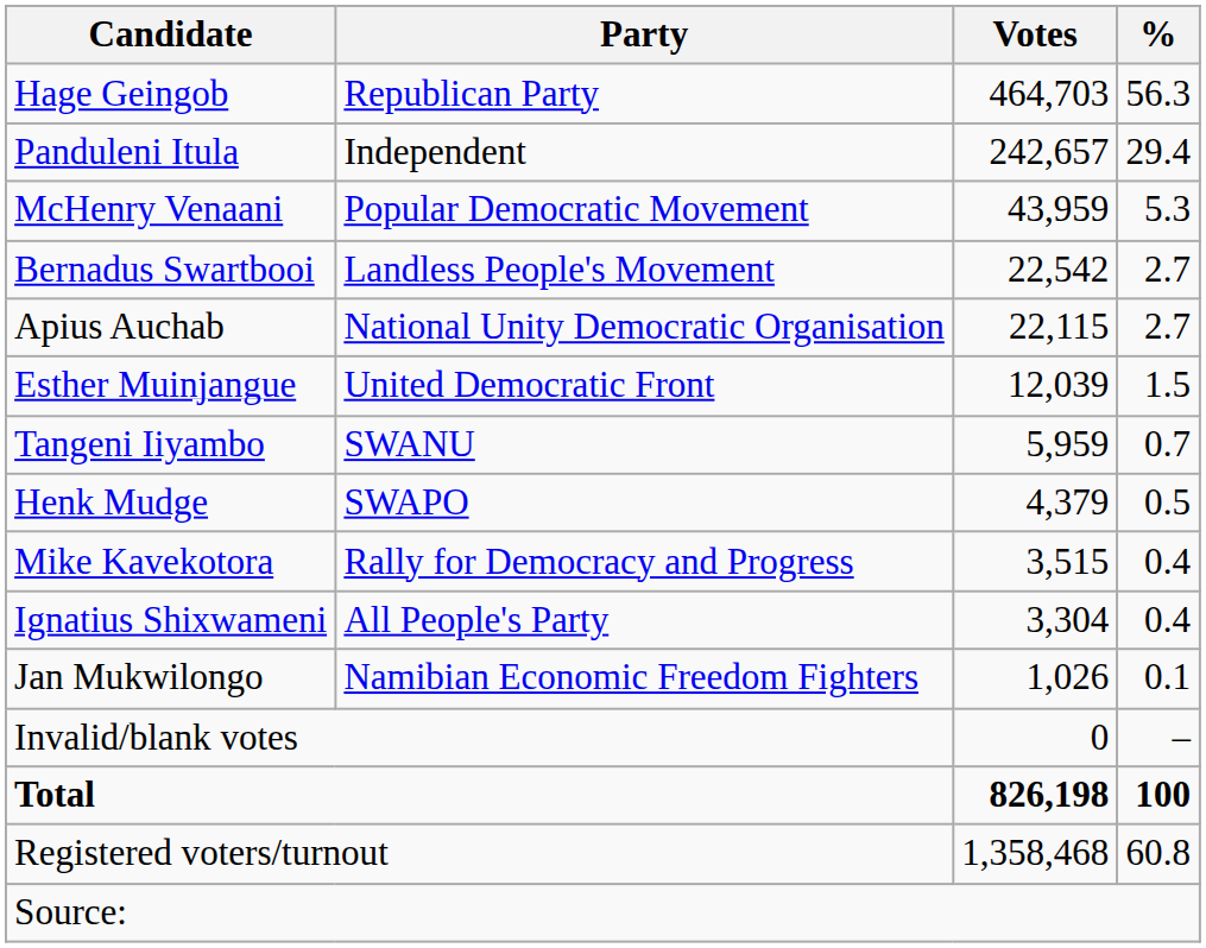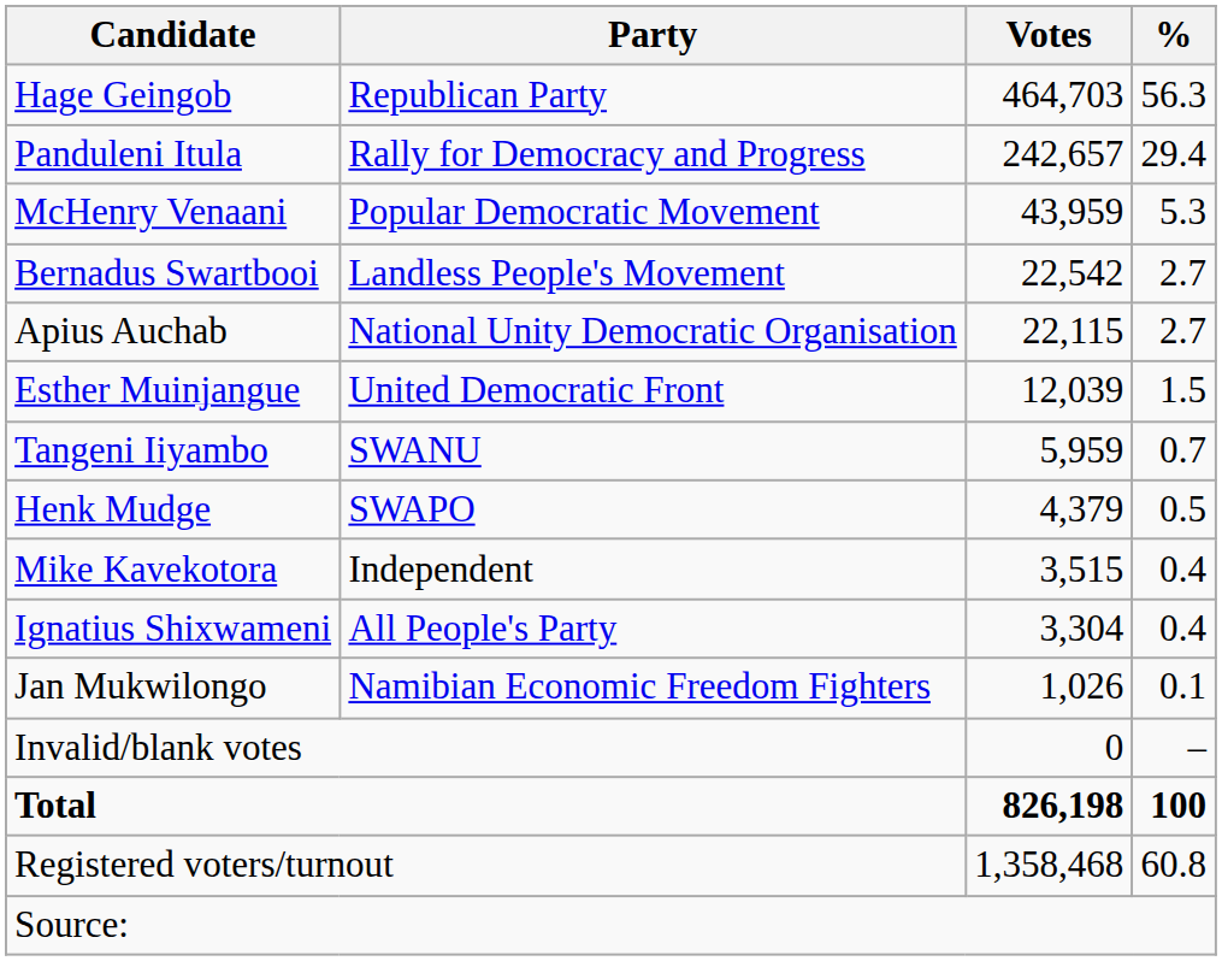Panduleni Itula | Party: Independent -> Rally for Democracy and Progress
Mike Kavekotora | Party: Rally for Democracy and Progress -> Independent
